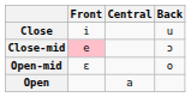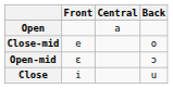rows swapped: Close <-> Open
Close-mid | Front: pink background -> no background
Close-mid | Back: ɔ -> o
Open-mid | Back: o -> ɔ
